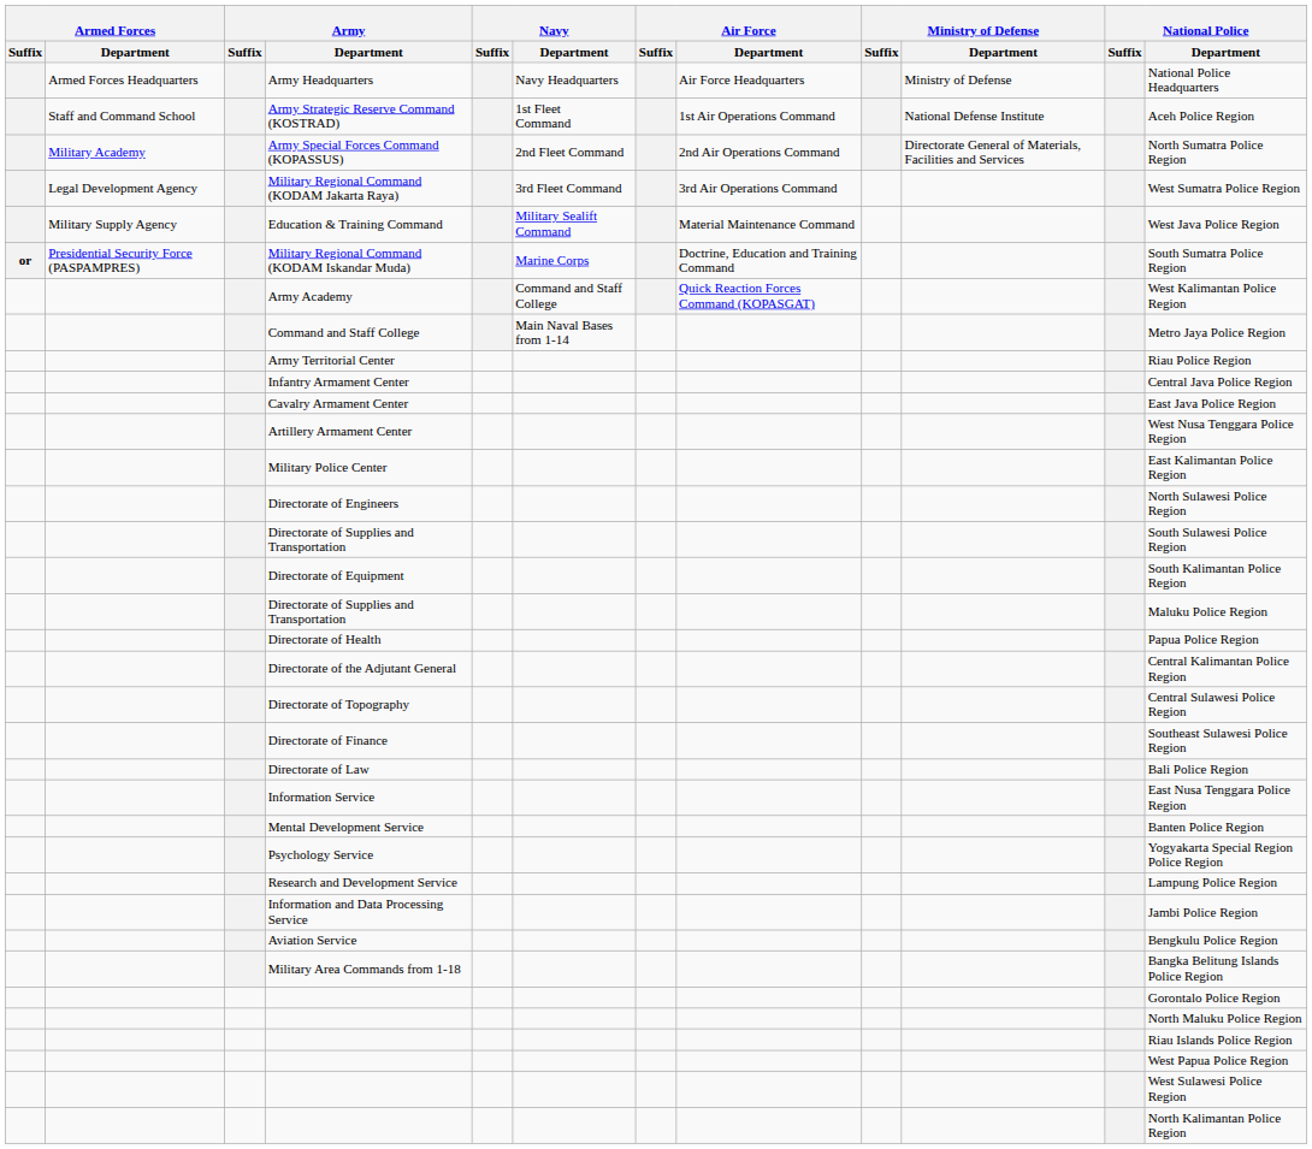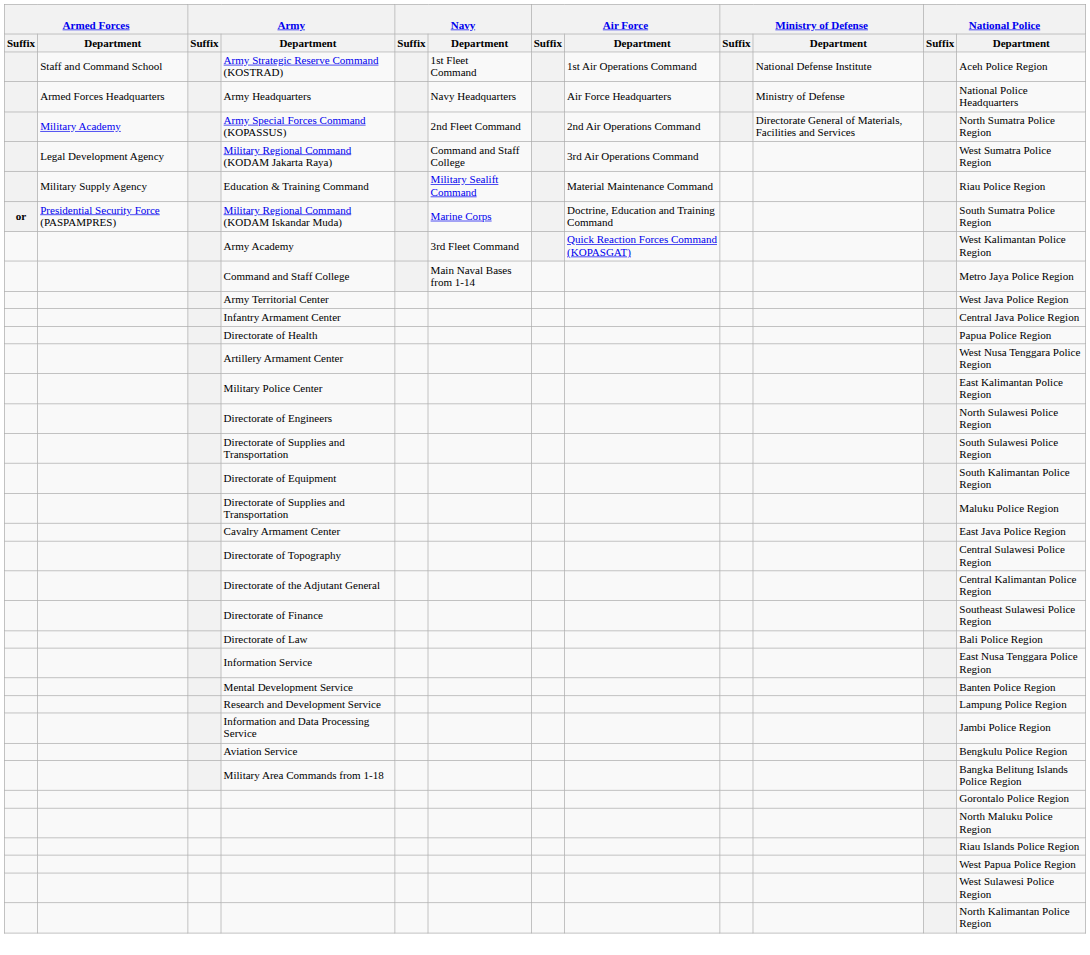rows swapped: Army Headquarters <-> Army Strategic Reserve Command (KOSTRAD)
Military Regional Command (KODAM Jakarta Raya) | Navy / Department: 3rd Fleet Command -> Command and Staff College
Education & Training Command | National Police / Department: West Java Police Region -> Riau Police Region
Army Academy | Navy / Department: Command and Staff College -> 3rd Fleet Command
Army Territorial Center | National Police / Department: Riau Police Region -> West Java Police Region
rows swapped: Cavalry Armament Center <-> Directorate of Health
rows swapped: Directorate of the Adjutant General <-> Directorate of Topography
- row: Psychology Service | Yogyakarta Special Region Police Region
